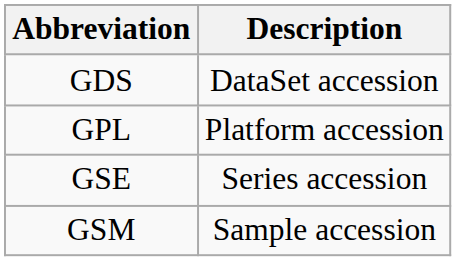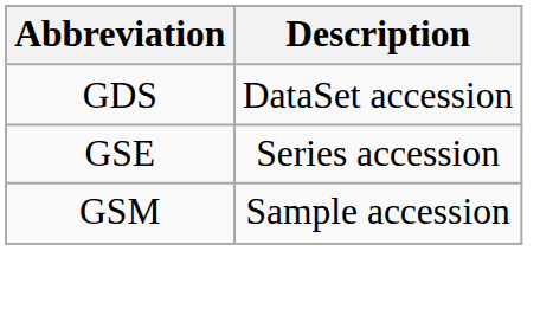- row: GPL | Platform accession
